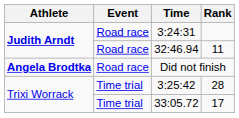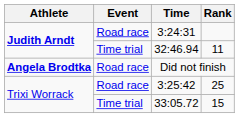32:46.94 | Event: Road race -> Time trial
3:25:42 | Event: Time trial -> Road race
3:25:42 | Rank: 28 -> 25
33:05.72 | Rank: 17 -> 15
